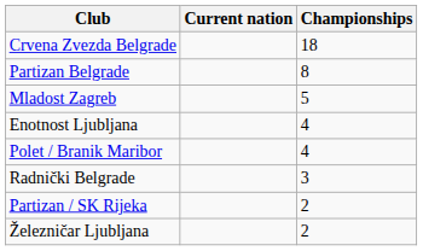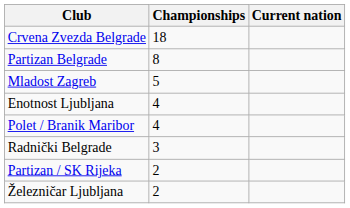columns swapped: Championships <-> Current nation
